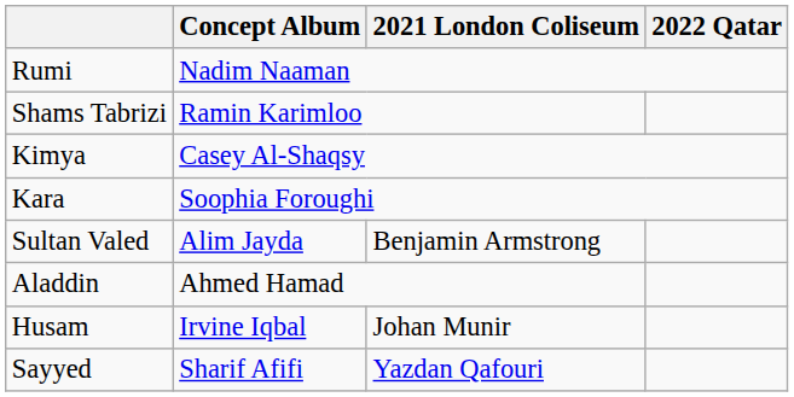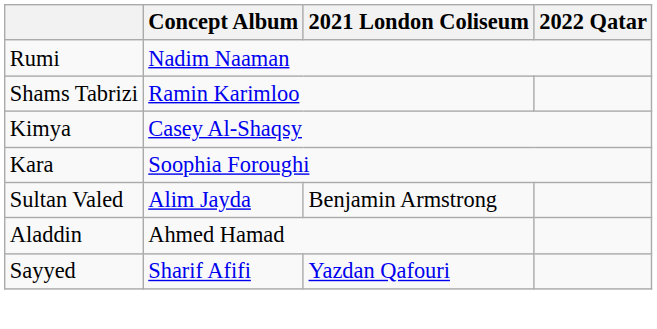- row: Husam | Irvine Iqbal | Johan Munir
